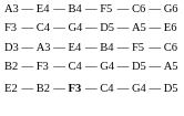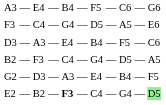+ row: G2 | — | D3 | — | A3 | — | E4 | — | B4 | — | F5
E2 | column 11: no background -> lightgreen background
